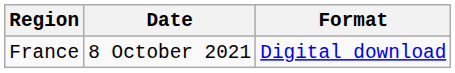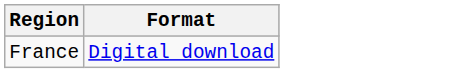- column: Date | 8 October 2021
